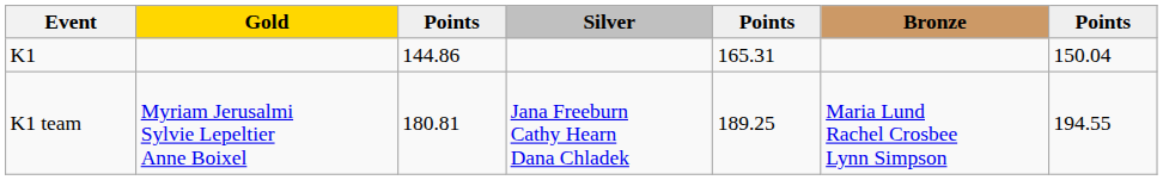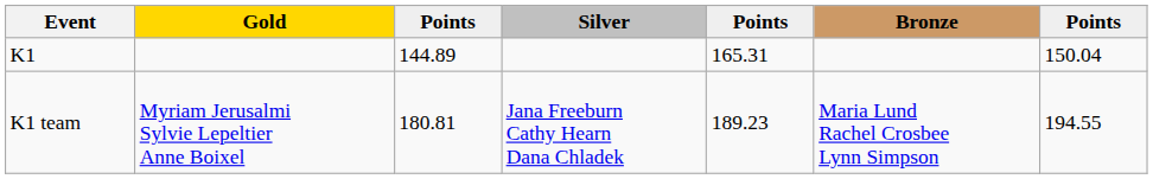K1 | column 3: 144.86 -> 144.89
K1 team | column 5: 189.25 -> 189.23
